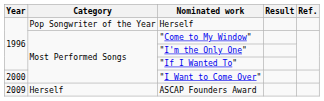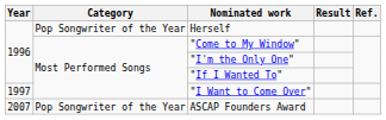"I Want to Come Over" | Year: 2000 -> 1997
ASCAP Founders Award | Year: 2009 -> 2007
ASCAP Founders Award | Category: Herself -> Pop Songwriter of the Year
